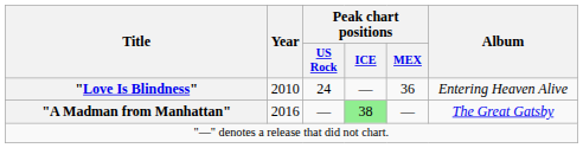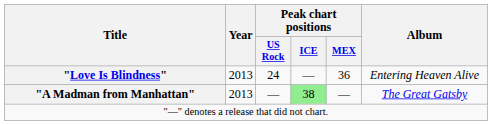"Love Is Blindness" | Year: 2010 -> 2013
"A Madman from Manhattan" | Year: 2016 -> 2013
